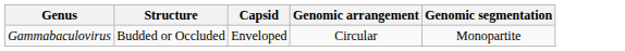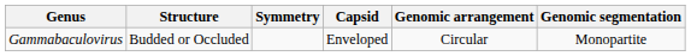+ column: Symmetry
